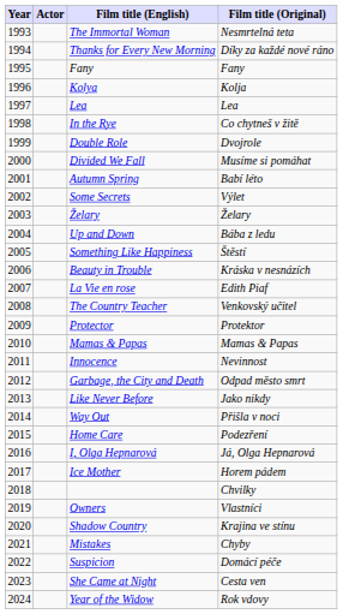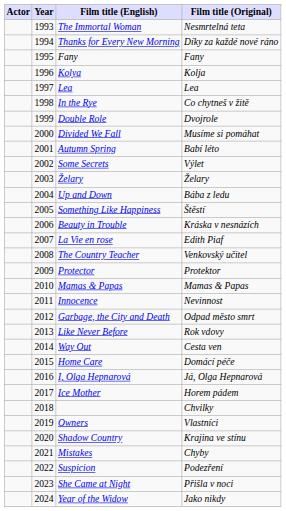columns swapped: Year <-> Actor
Like Never Before | Film title (Original): Jako nikdy -> Rok vdovy
Way Out | Film title (Original): Přišla v noci -> Cesta ven
Home Care | Film title (Original): Podezření -> Domácí péče
Suspicion | Film title (Original): Domácí péče -> Podezření
She Came at Night | Film title (Original): Cesta ven -> Přišla v noci
Year of the Widow | Film title (Original): Rok vdovy -> Jako nikdy
